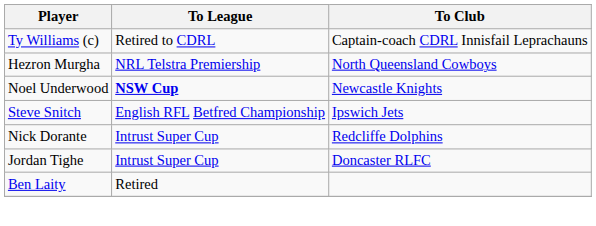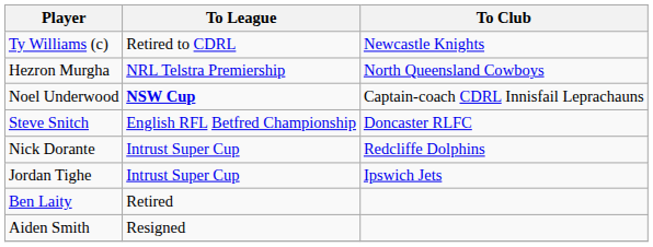Ty Williams (c) | To Club: Captain-coach CDRL Innisfail Leprachauns -> Newcastle Knights
Noel Underwood | To Club: Newcastle Knights -> Captain-coach CDRL Innisfail Leprachauns
Steve Snitch | To Club: Ipswich Jets -> Doncaster RLFC
Jordan Tighe | To Club: Doncaster RLFC -> Ipswich Jets
+ row: Aiden Smith | Resigned
